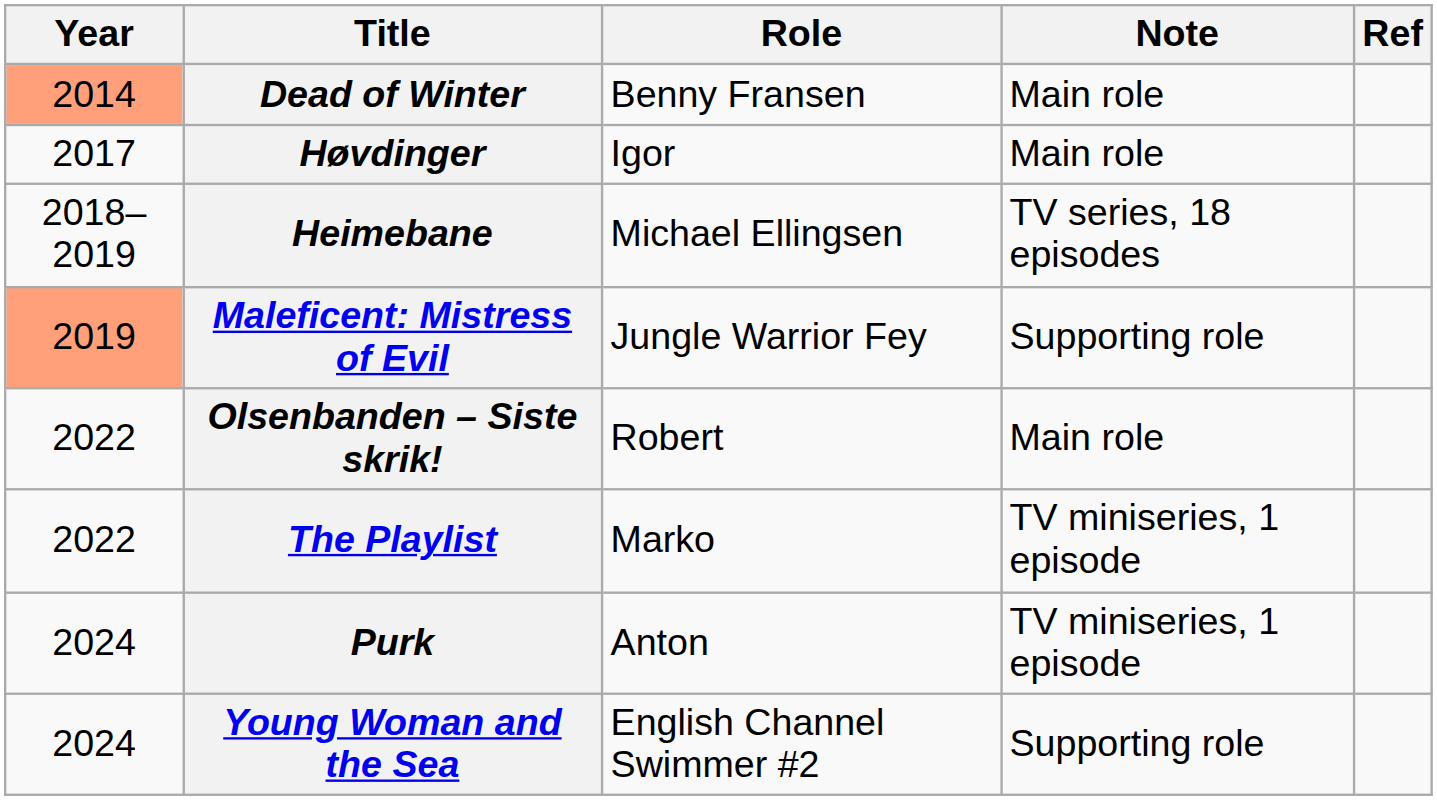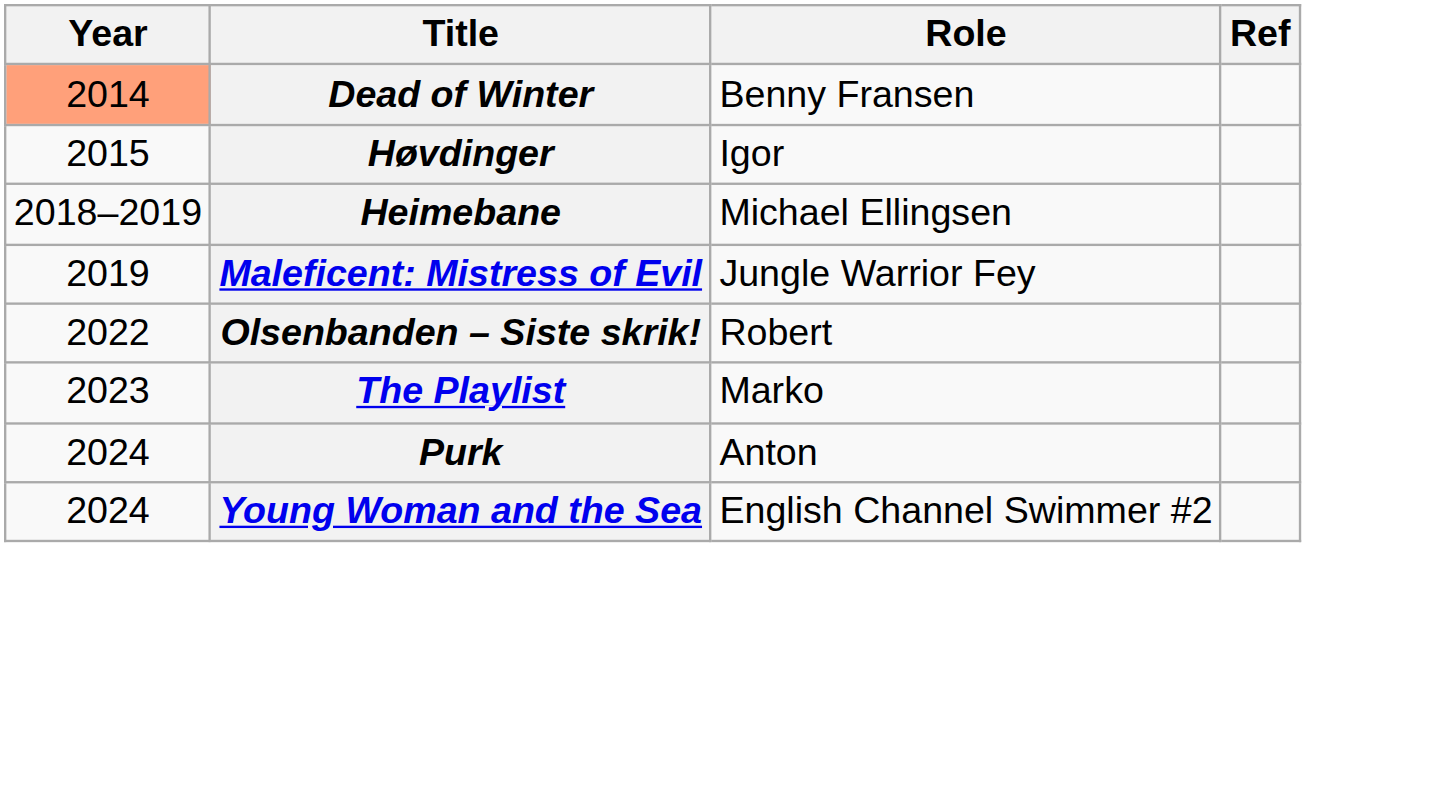- column: Note | Main role | Main role | TV series, 18 episodes | Supporting role | Main role | TV miniseries, 1 episode | TV miniseries, 1 episode | Supporting role
Høvdinger | Year: 2017 -> 2015
Maleficent: Mistress of Evil | Year: lightsalmon background -> no background
The Playlist | Year: 2022 -> 2023
